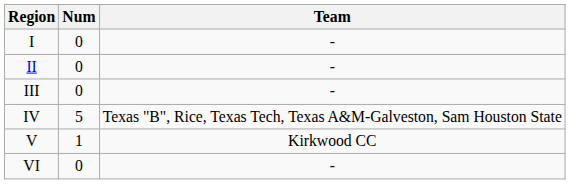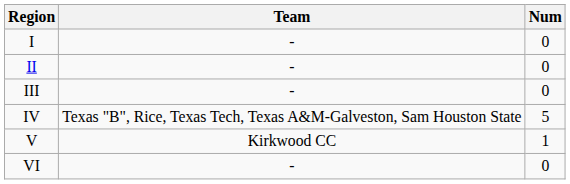columns swapped: Num <-> Team
